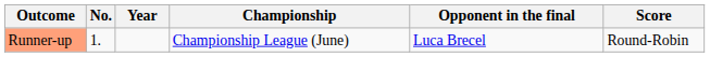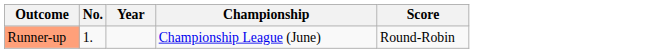- column: Opponent in the final | Luca Brecel
